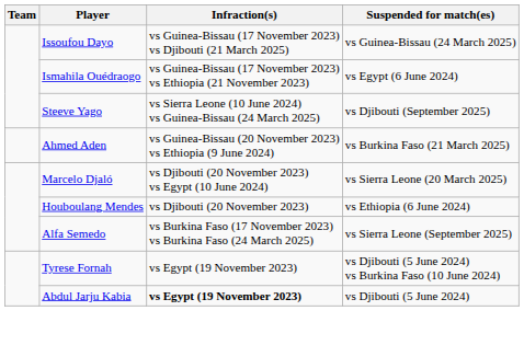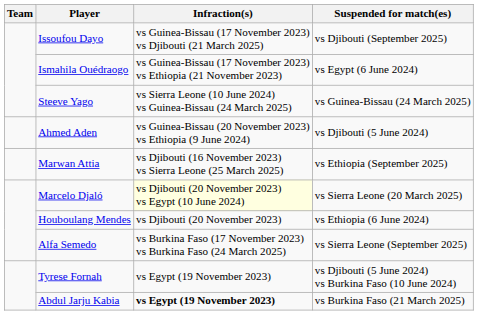Issoufou Dayo | Suspended for match(es): vs Guinea-Bissau (24 March 2025) -> vs Djibouti (September 2025)
Steeve Yago | Suspended for match(es): vs Djibouti (September 2025) -> vs Guinea-Bissau (24 March 2025)
Ahmed Aden | Suspended for match(es): vs Burkina Faso (21 March 2025) -> vs Djibouti (5 June 2024)
+ row: Marwan Attia | vs Djibouti (16 November 2023) vs Sierra Leone (25 March 2025) | vs Ethiopia (September 2025)
Marcelo Djaló | Infraction(s): no background -> lightyellow background
Abdul Jarju Kabia | Suspended for match(es): vs Djibouti (5 June 2024) -> vs Burkina Faso (21 March 2025)
